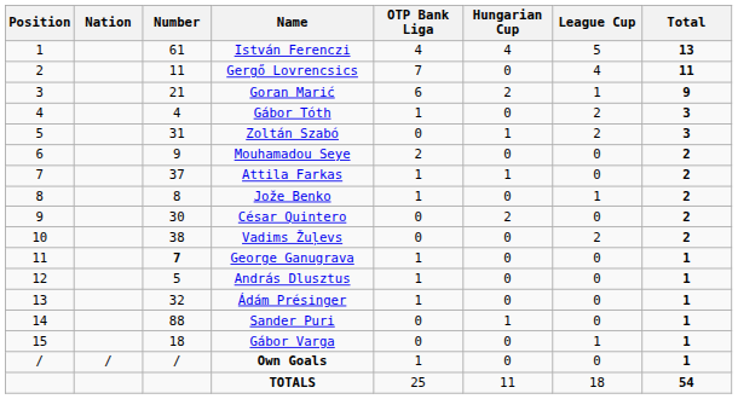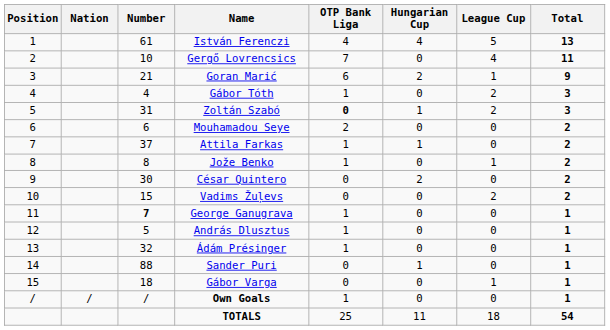Gergő Lovrencsics | Number: 11 -> 10
Zoltán Szabó | OTP Bank Liga: normal -> bold
Mouhamadou Seye | Number: 9 -> 6
Vadims Žuļevs | Number: 38 -> 15
